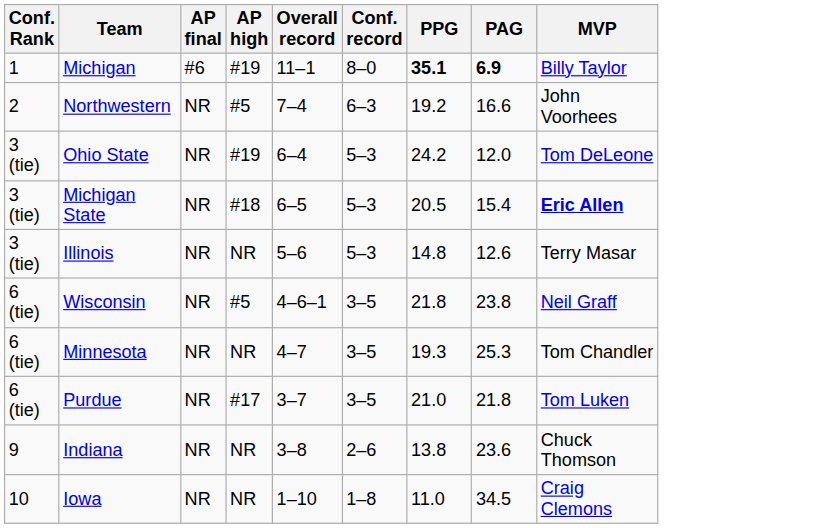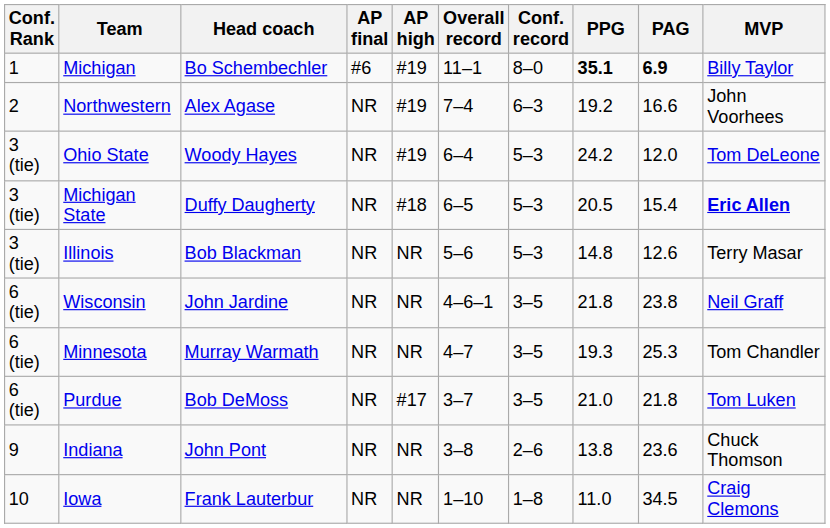+ column: Head coach | Bo Schembechler | Alex Agase | Woody Hayes | Duffy Daugherty | Bob Blackman | John Jardine | Murray Warmath | Bob DeMoss | John Pont | Frank Lauterbur
Northwestern | AP high: #5 -> #19
Wisconsin | AP high: #5 -> NR
